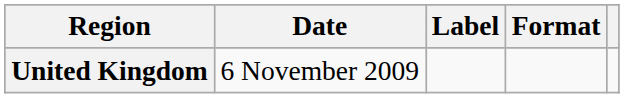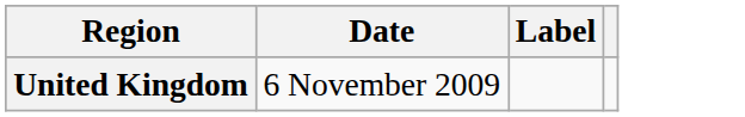- column: Format
